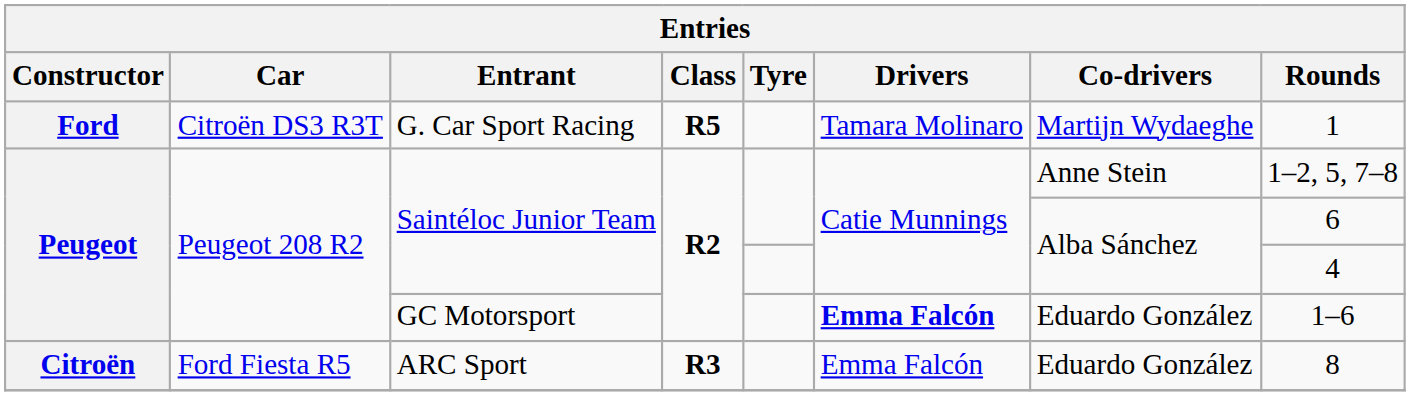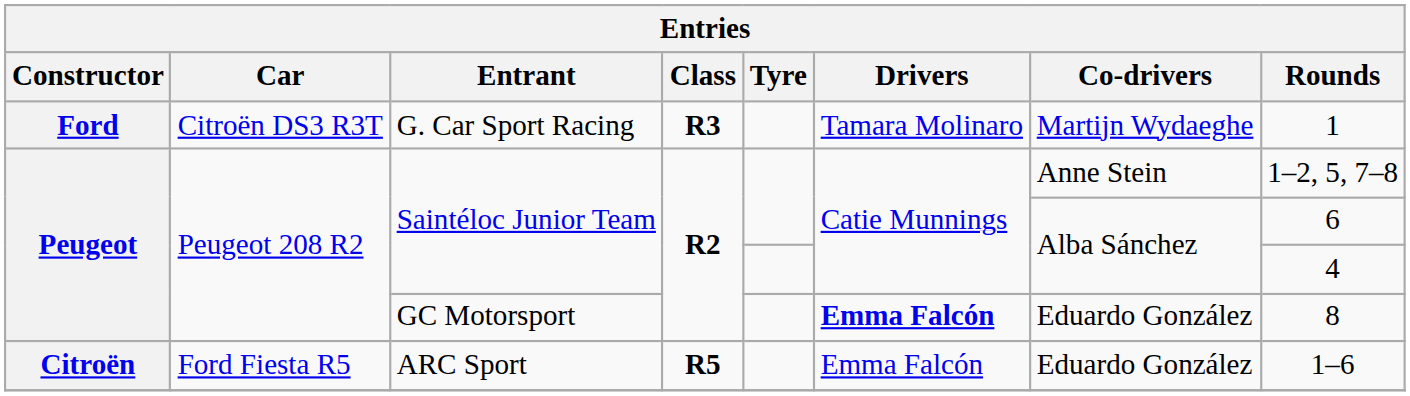G. Car Sport Racing | Class: R5 -> R3
GC Motorsport | Rounds: 1–6 -> 8
ARC Sport | Class: R3 -> R5
ARC Sport | Rounds: 8 -> 1–6
